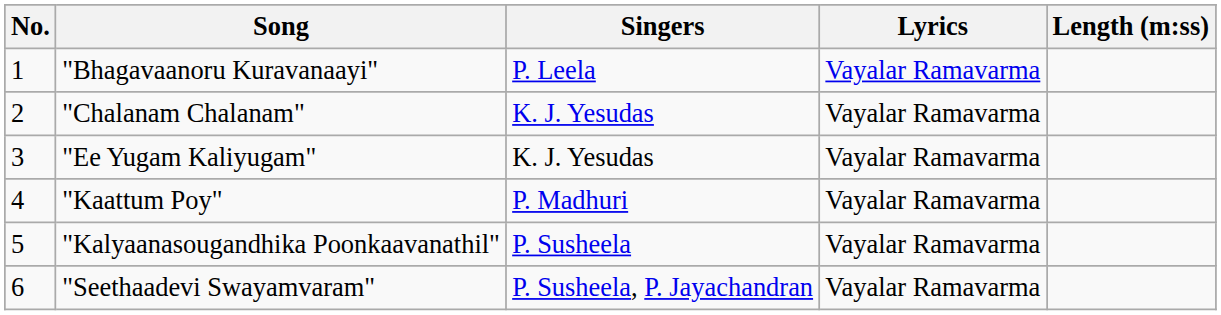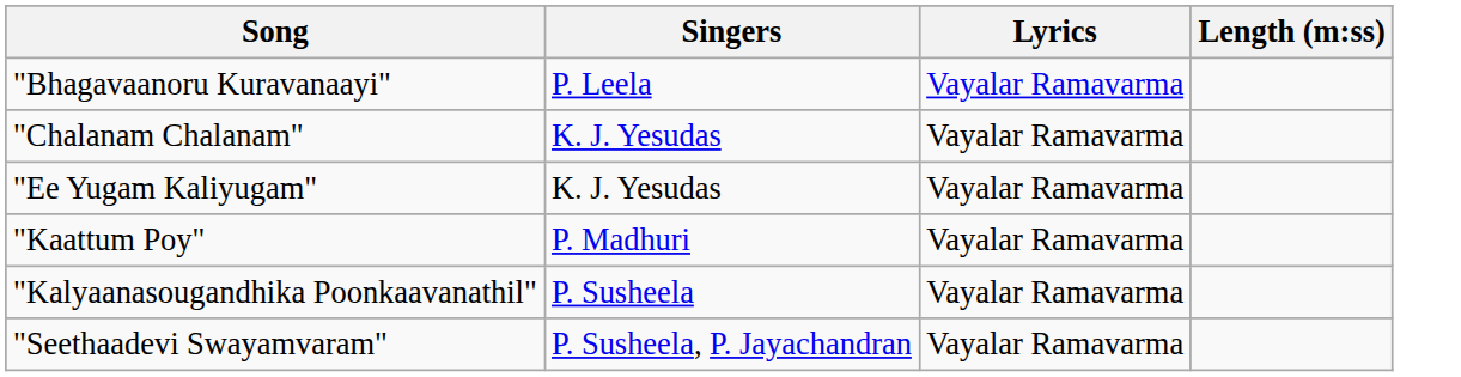- column: No. | 1 | 2 | 3 | 4 | 5 | 6
